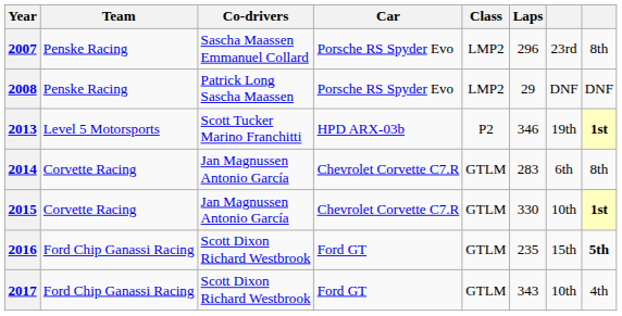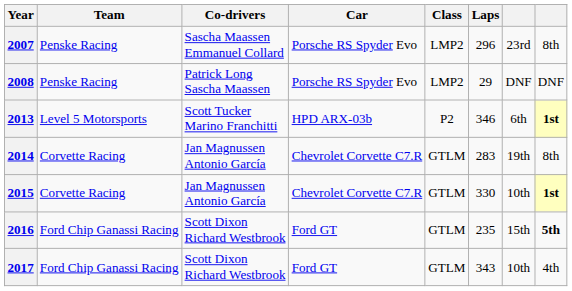2013 | column 7: 19th -> 6th
2014 | column 7: 6th -> 19th
